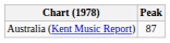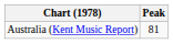Australia (Kent Music Report) | Peak: 87 -> 81
